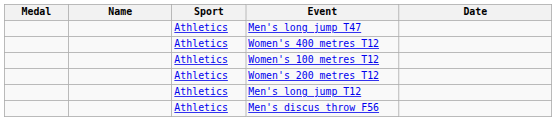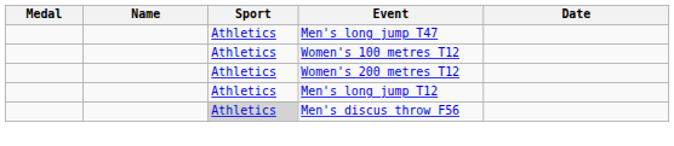- row: Athletics | Women's 400 metres T12
Men's discus throw F56 | Sport: no background -> lightgrey background
